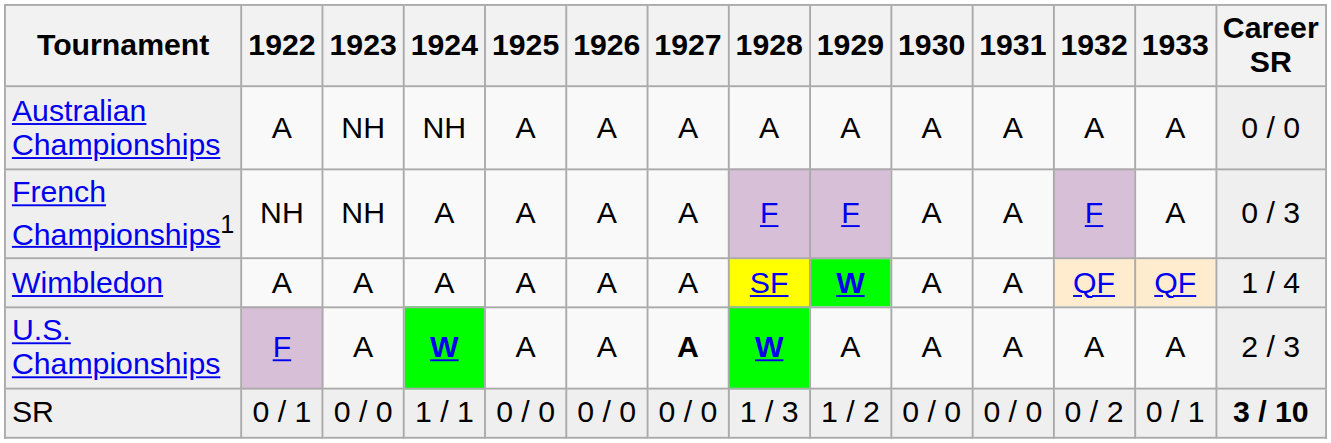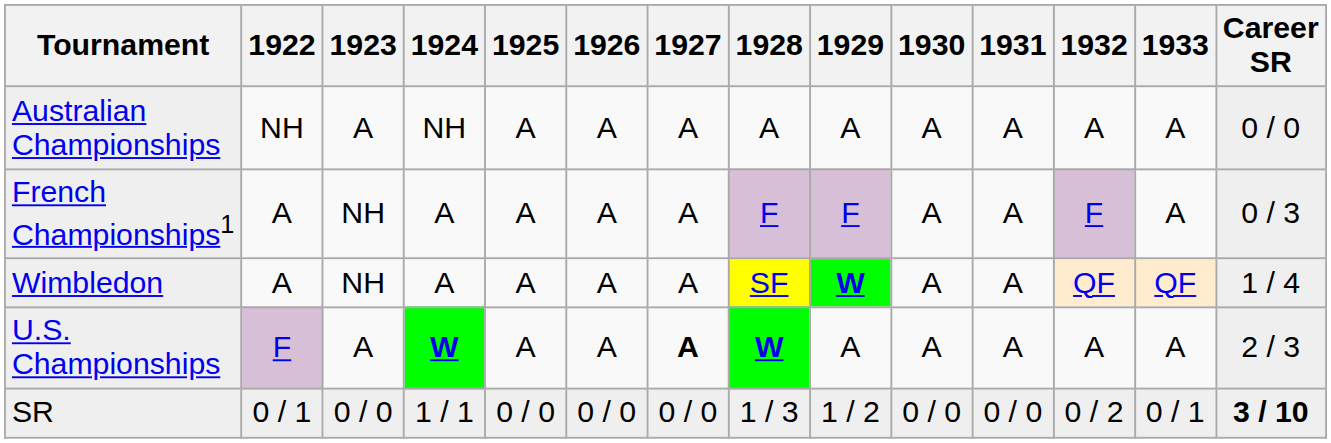Australian Championships | 1922: A -> NH
Australian Championships | 1923: NH -> A
French Championships1 | 1922: NH -> A
Wimbledon | 1923: A -> NH
